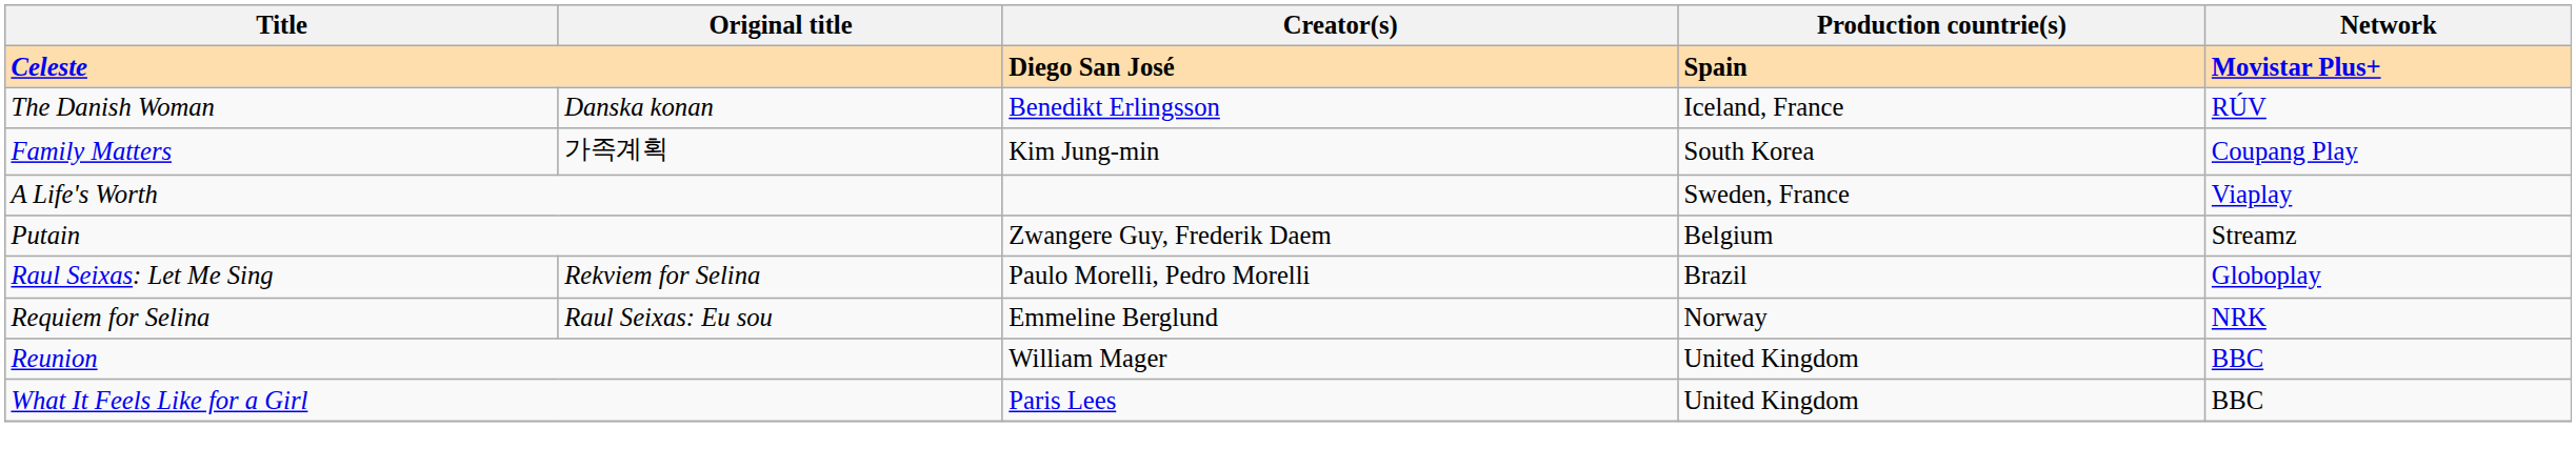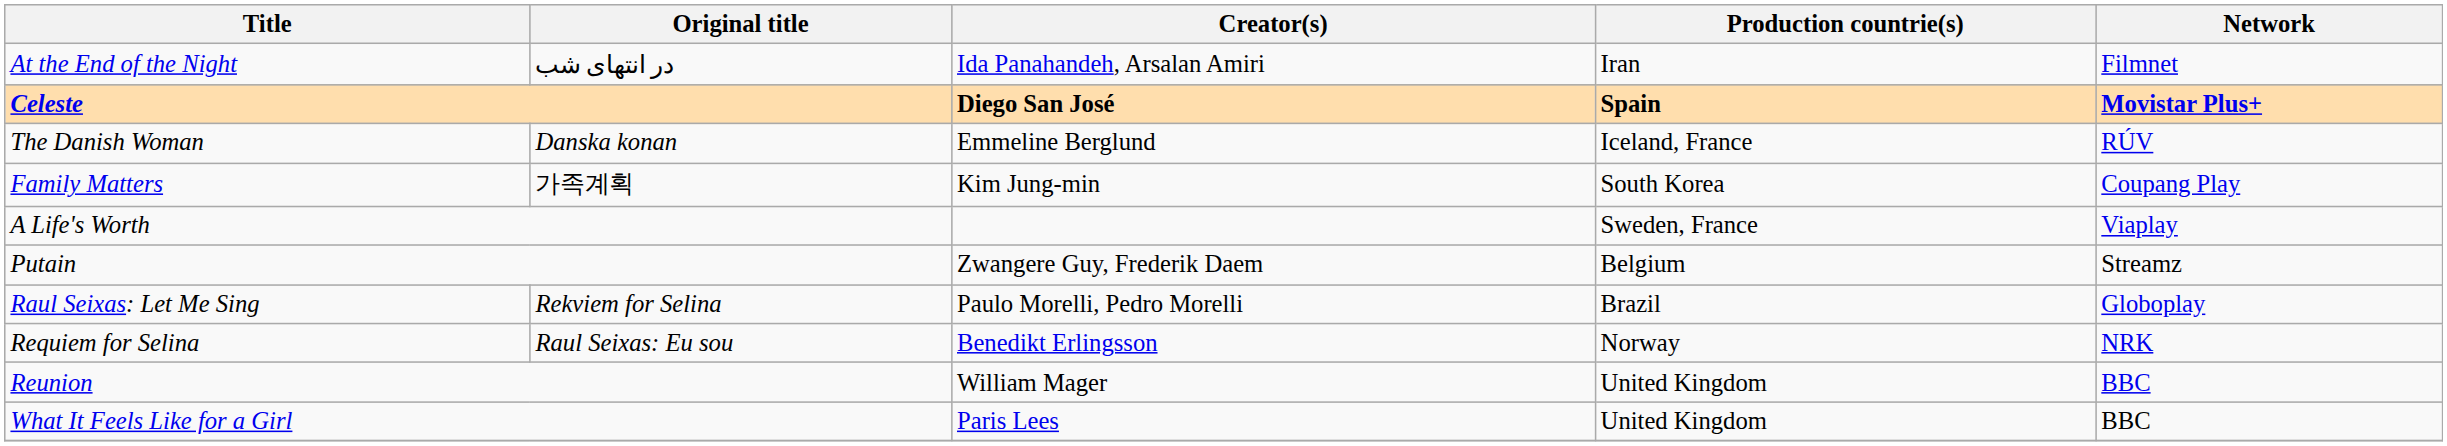+ row: At the End of the Night | در انتهای شب | Ida Panahandeh, Arsalan Amiri | Iran | Filmnet
The Danish Woman | Creator(s): Benedikt Erlingsson -> Emmeline Berglund
Requiem for Selina | Creator(s): Emmeline Berglund -> Benedikt Erlingsson
